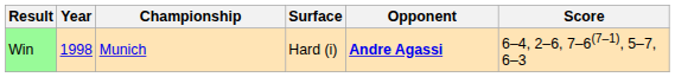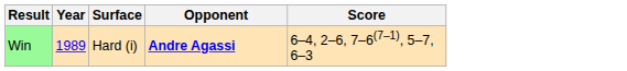- column: Championship | Munich
Win | Year: 1998 -> 1989
